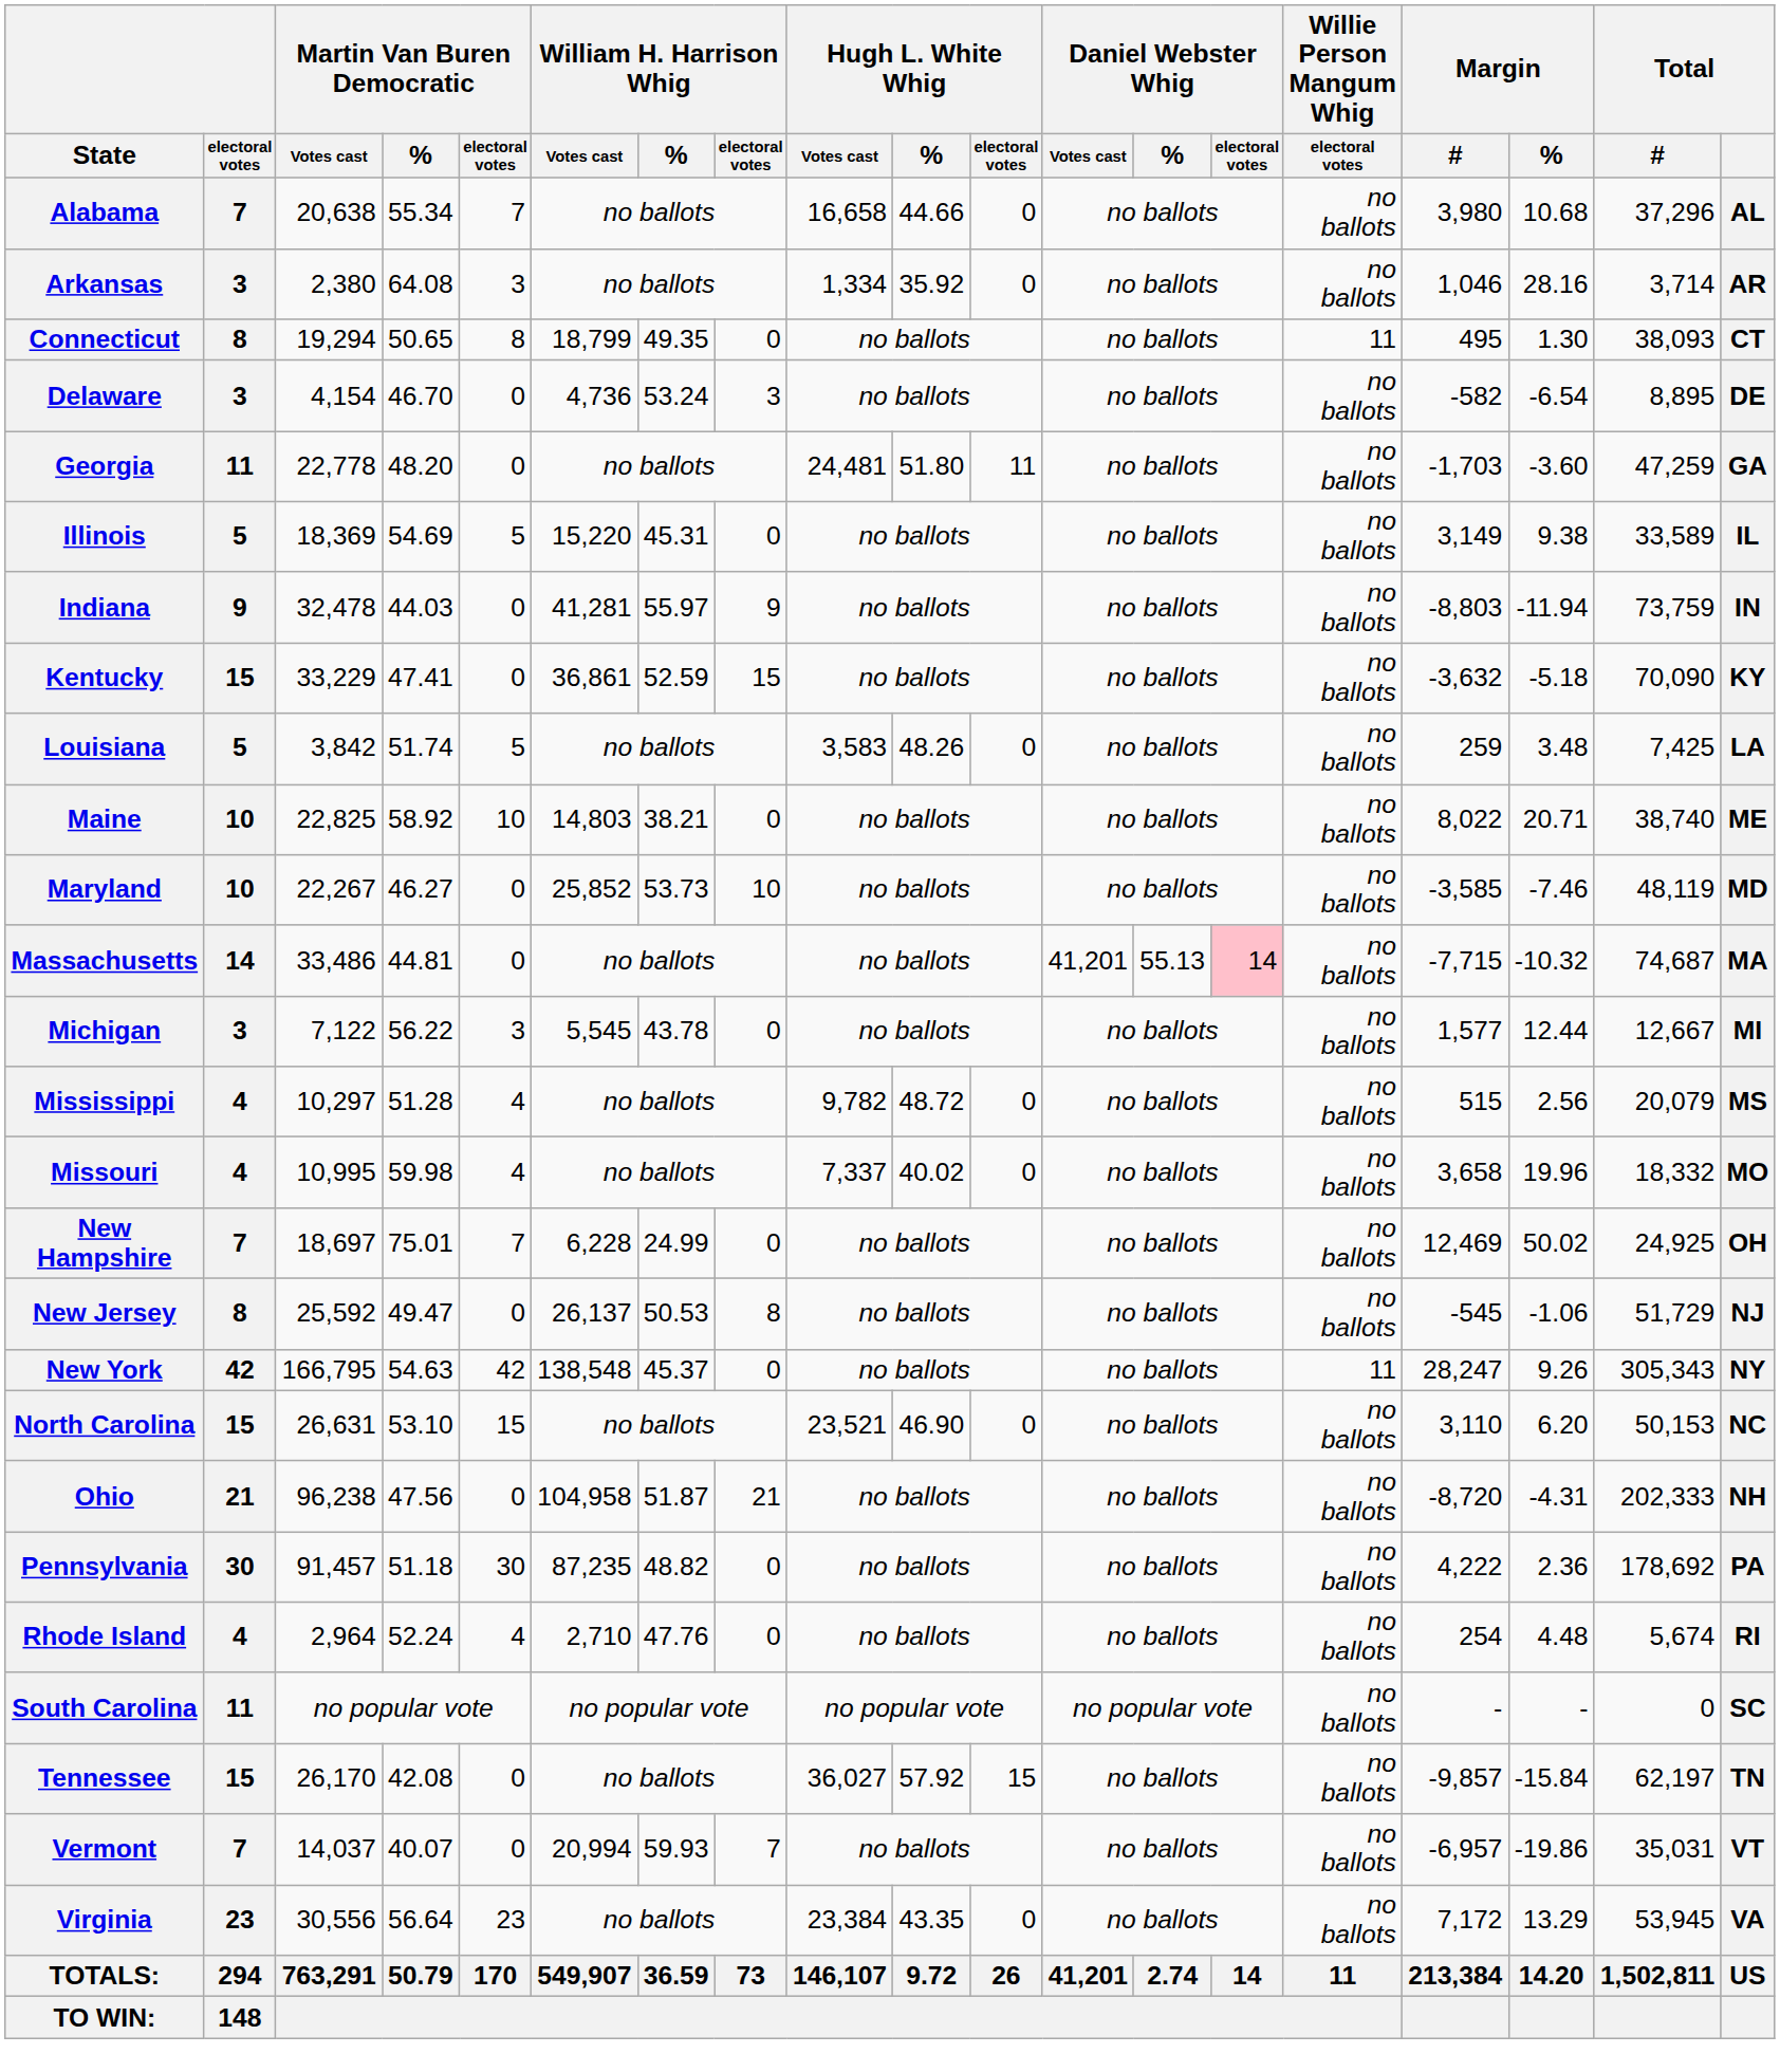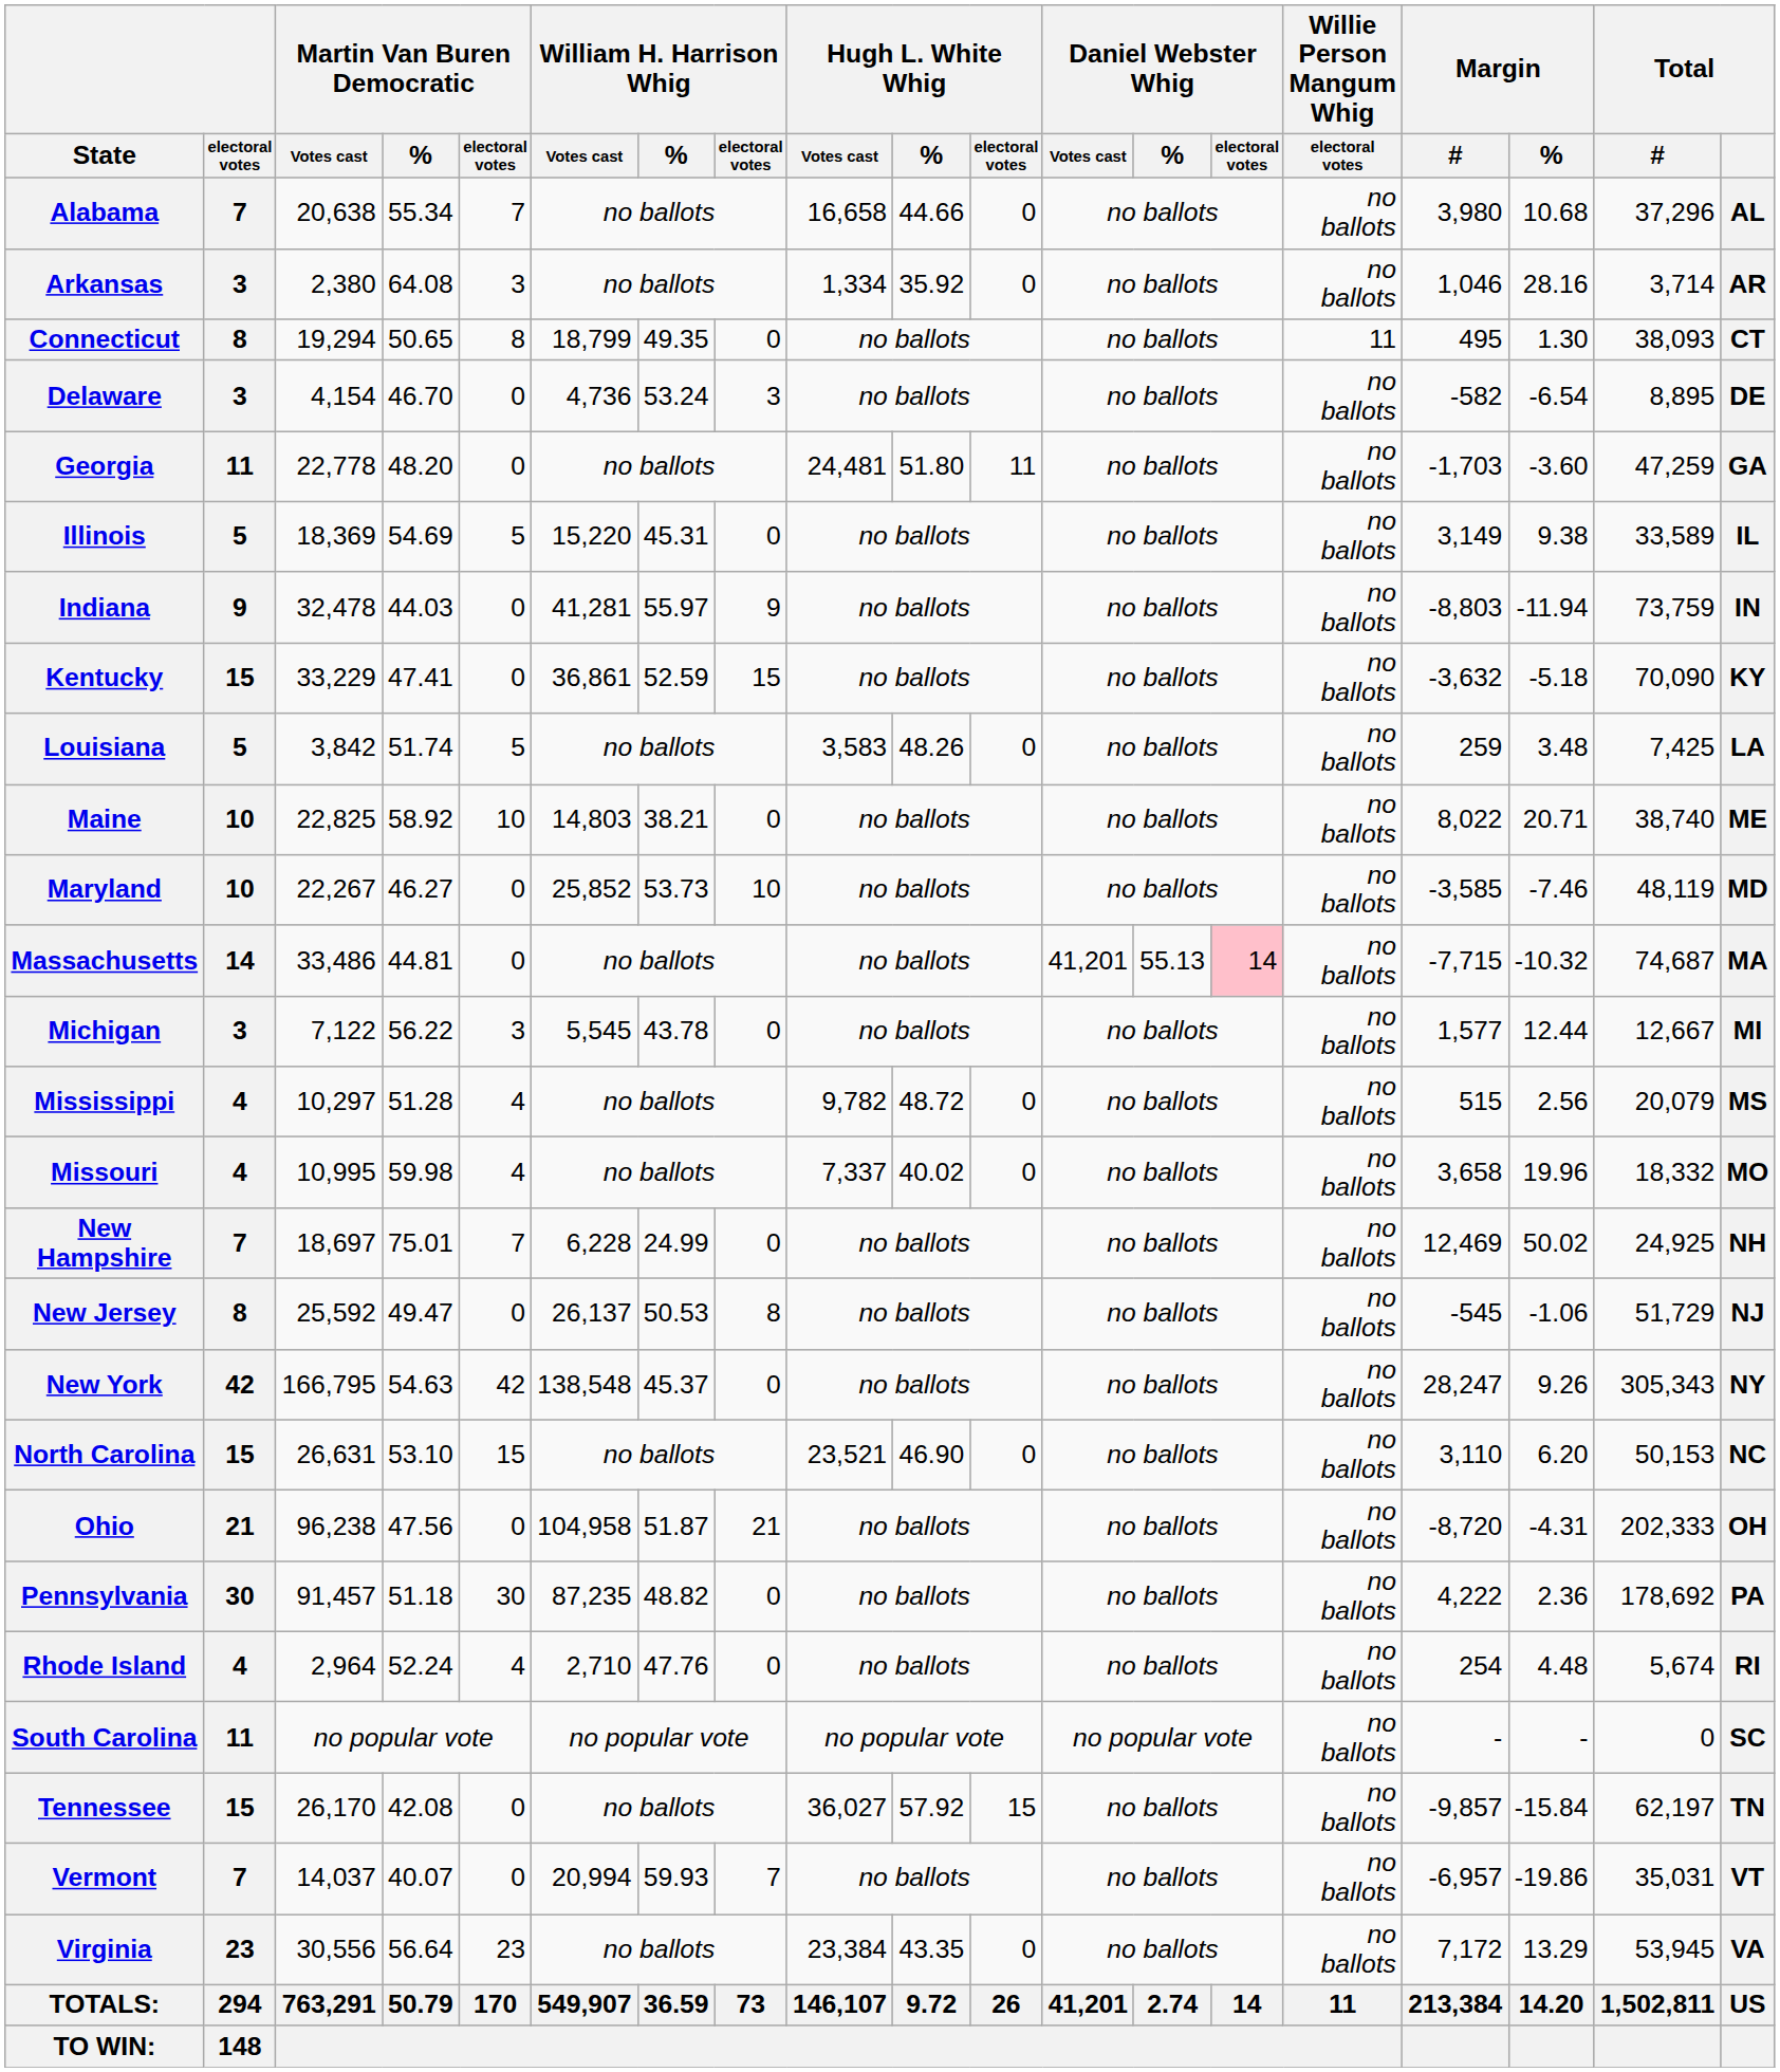New Hampshire | Total: OH -> NH
New York | Willie Person Mangum Whig / electoral votes: 11 -> no ballots
Ohio | Total: NH -> OH
